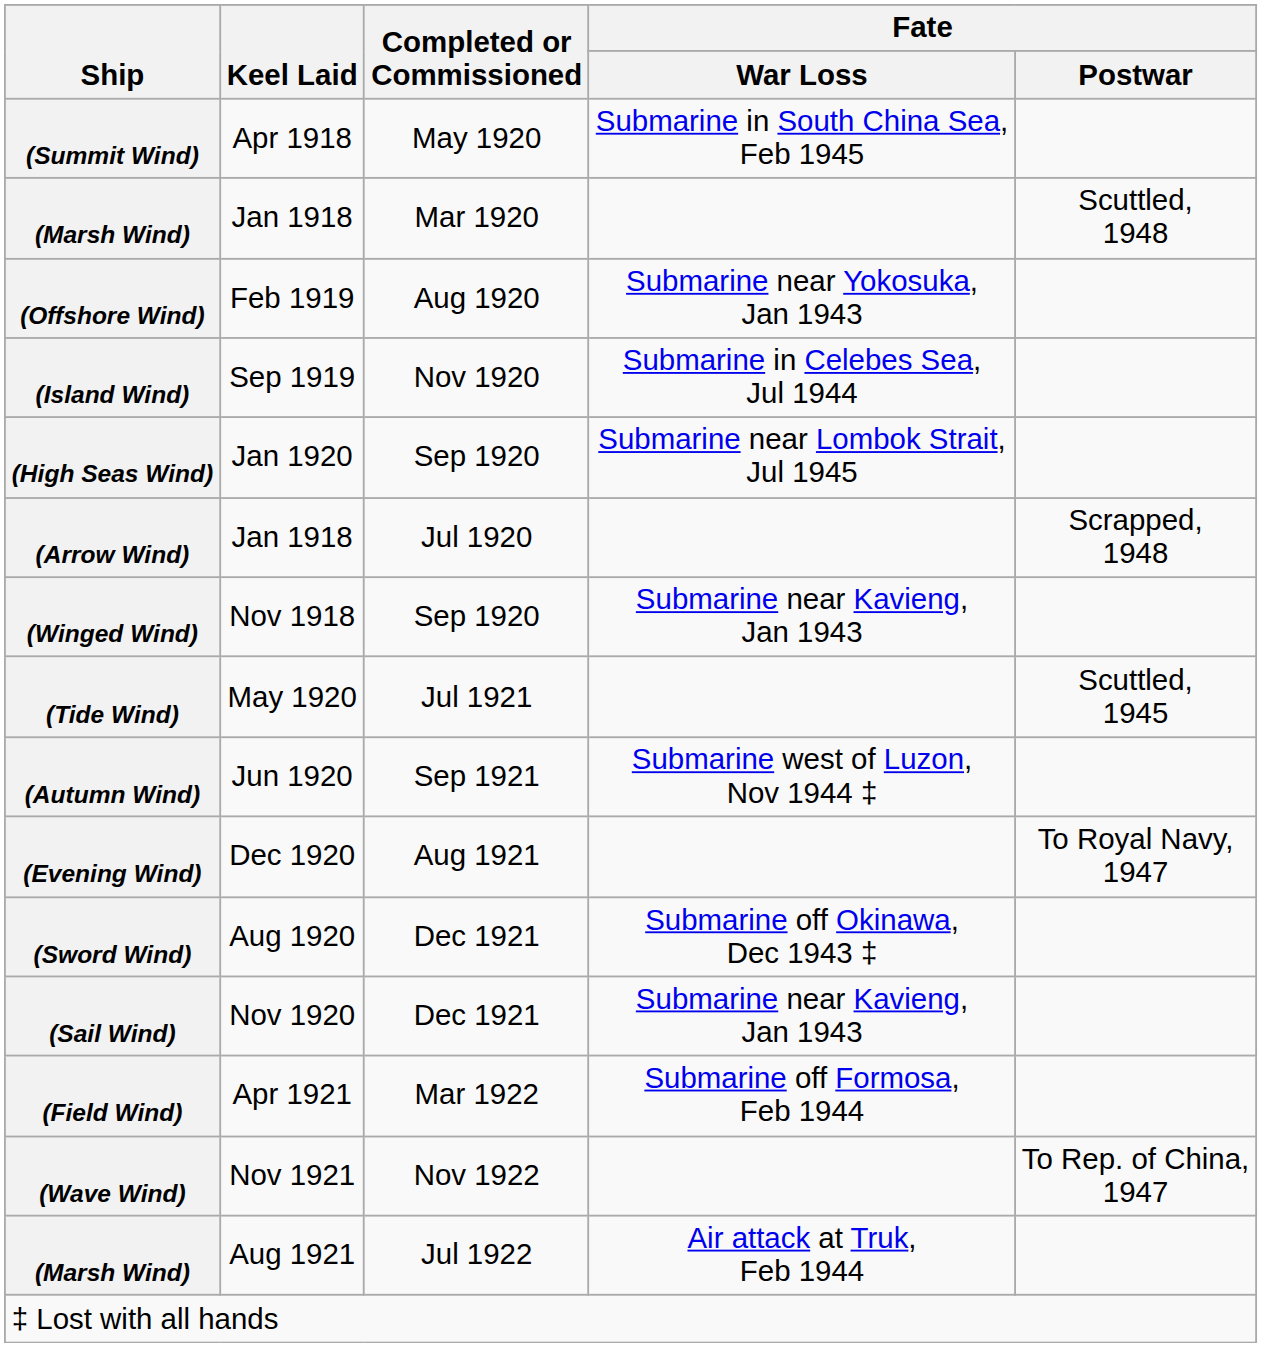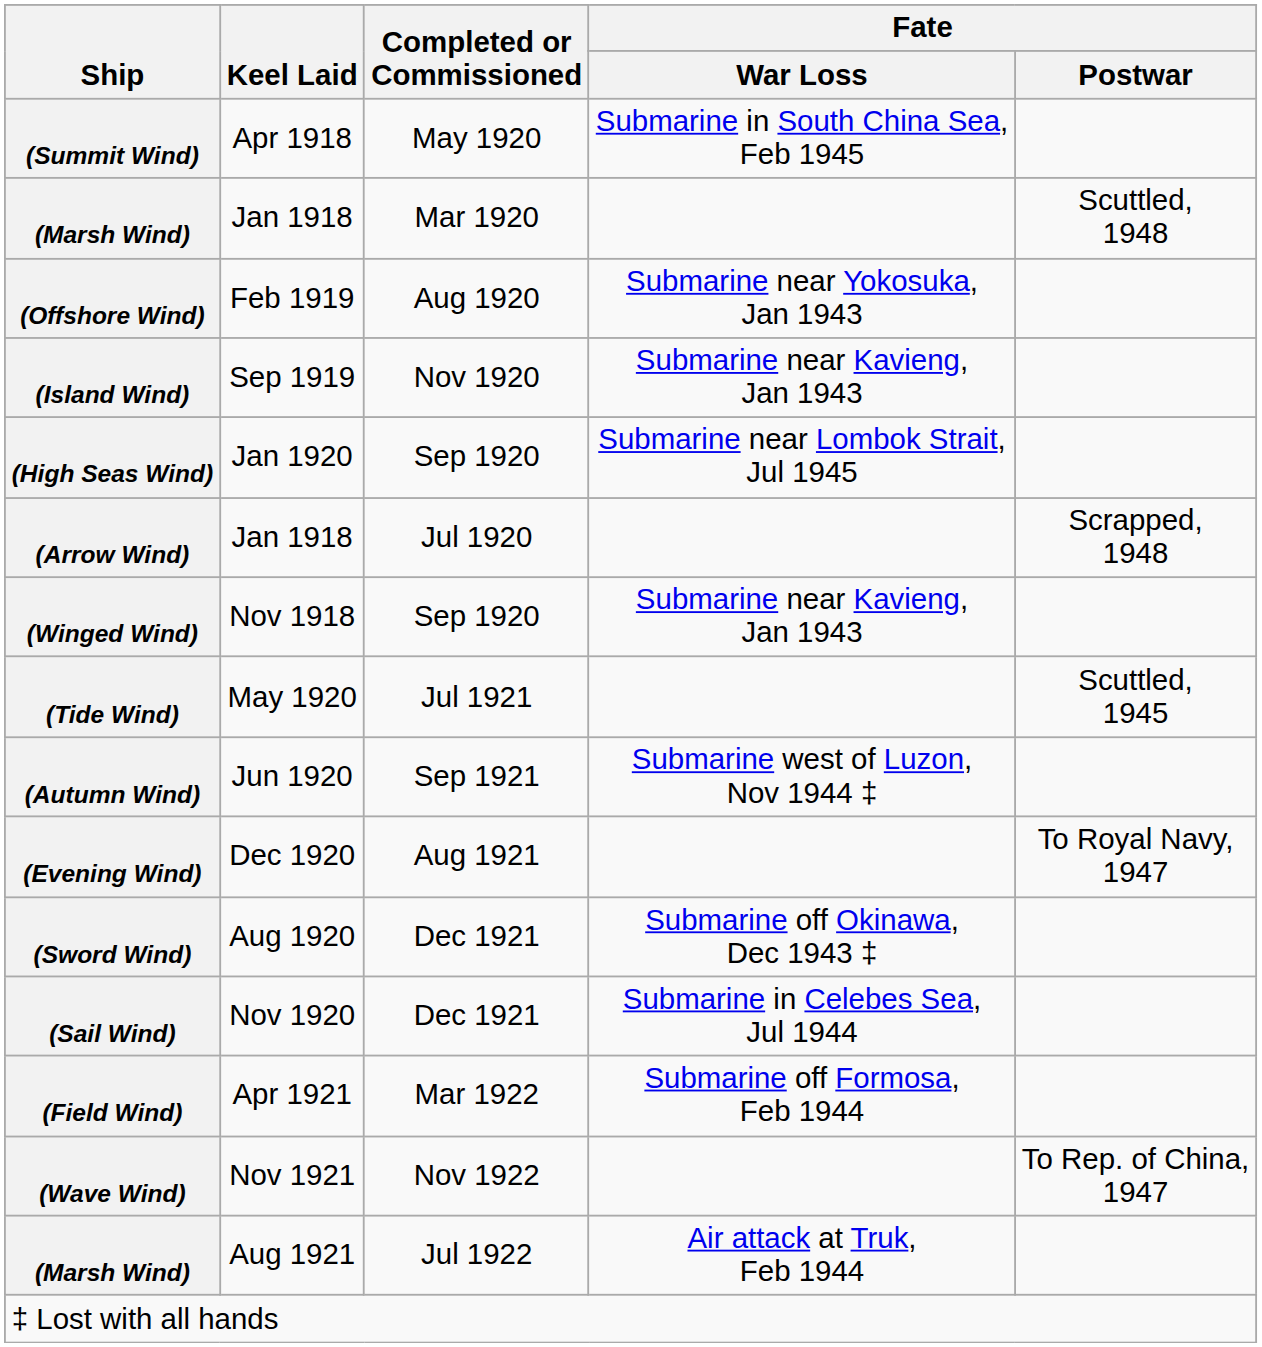(Island Wind) | Fate / War Loss: Submarine in Celebes Sea, Jul 1944 -> Submarine near Kavieng, Jan 1943
(Sail Wind) | Fate / War Loss: Submarine near Kavieng, Jan 1943 -> Submarine in Celebes Sea, Jul 1944
